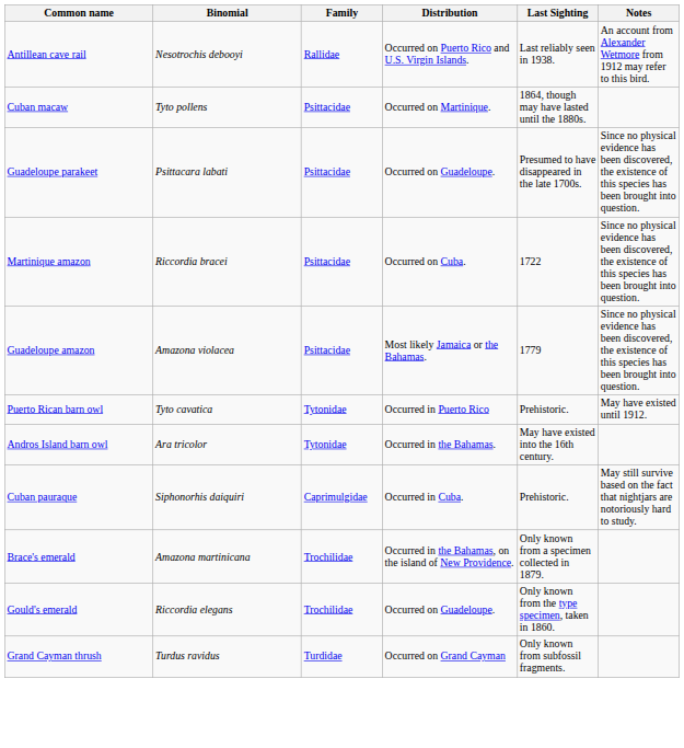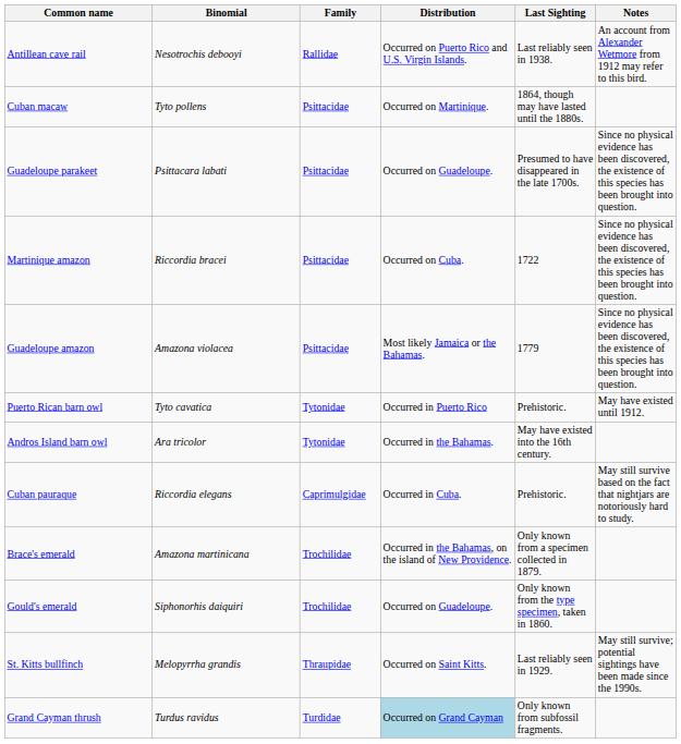Cuban pauraque | Binomial: Siphonorhis daiquiri -> Riccordia elegans
Gould's emerald | Binomial: Riccordia elegans -> Siphonorhis daiquiri
+ row: St. Kitts bullfinch | Melopyrrha grandis | Thraupidae | Occurred on Saint Kitts. | Last reliably seen in 1929. | May still survive; potential sightings have been made since the 1990s.
Grand Cayman thrush | Distribution: no background -> lightblue background
